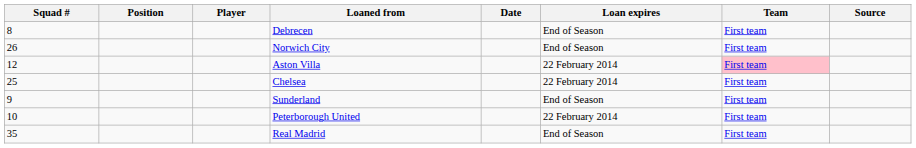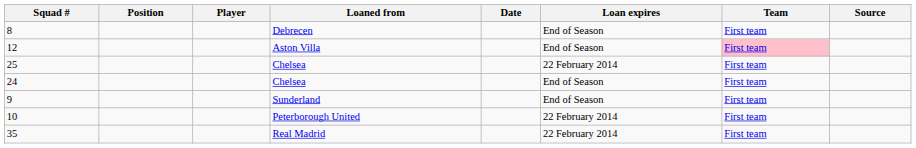- row: 26 | Norwich City | End of Season | First team
12 | Loan expires: 22 February 2014 -> End of Season
+ row: 24 | Chelsea | End of Season | First team
35 | Loan expires: End of Season -> 22 February 2014
